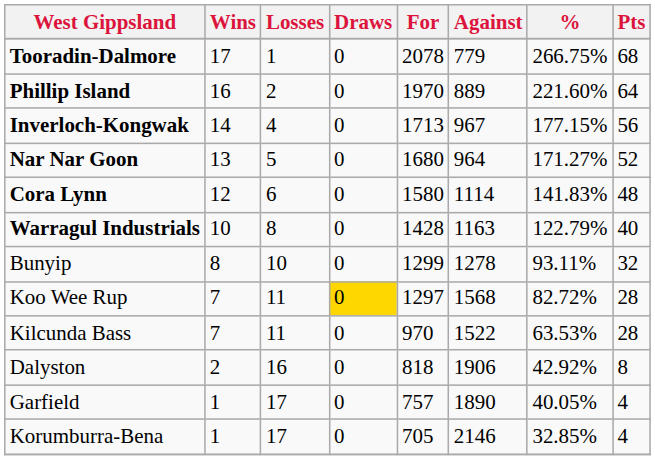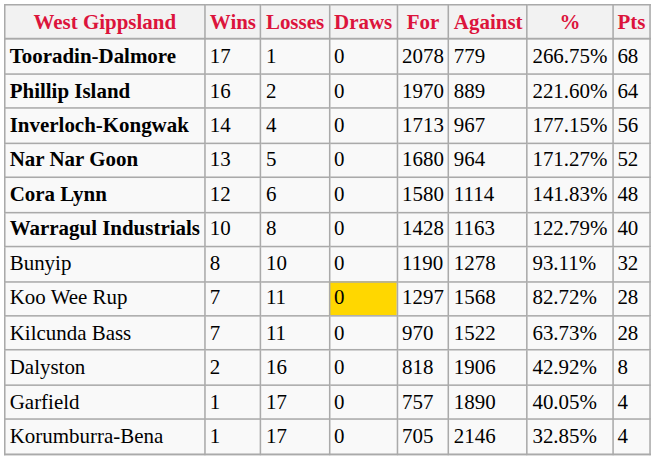Bunyip | For: 1299 -> 1190
Kilcunda Bass | %: 63.53% -> 63.73%
